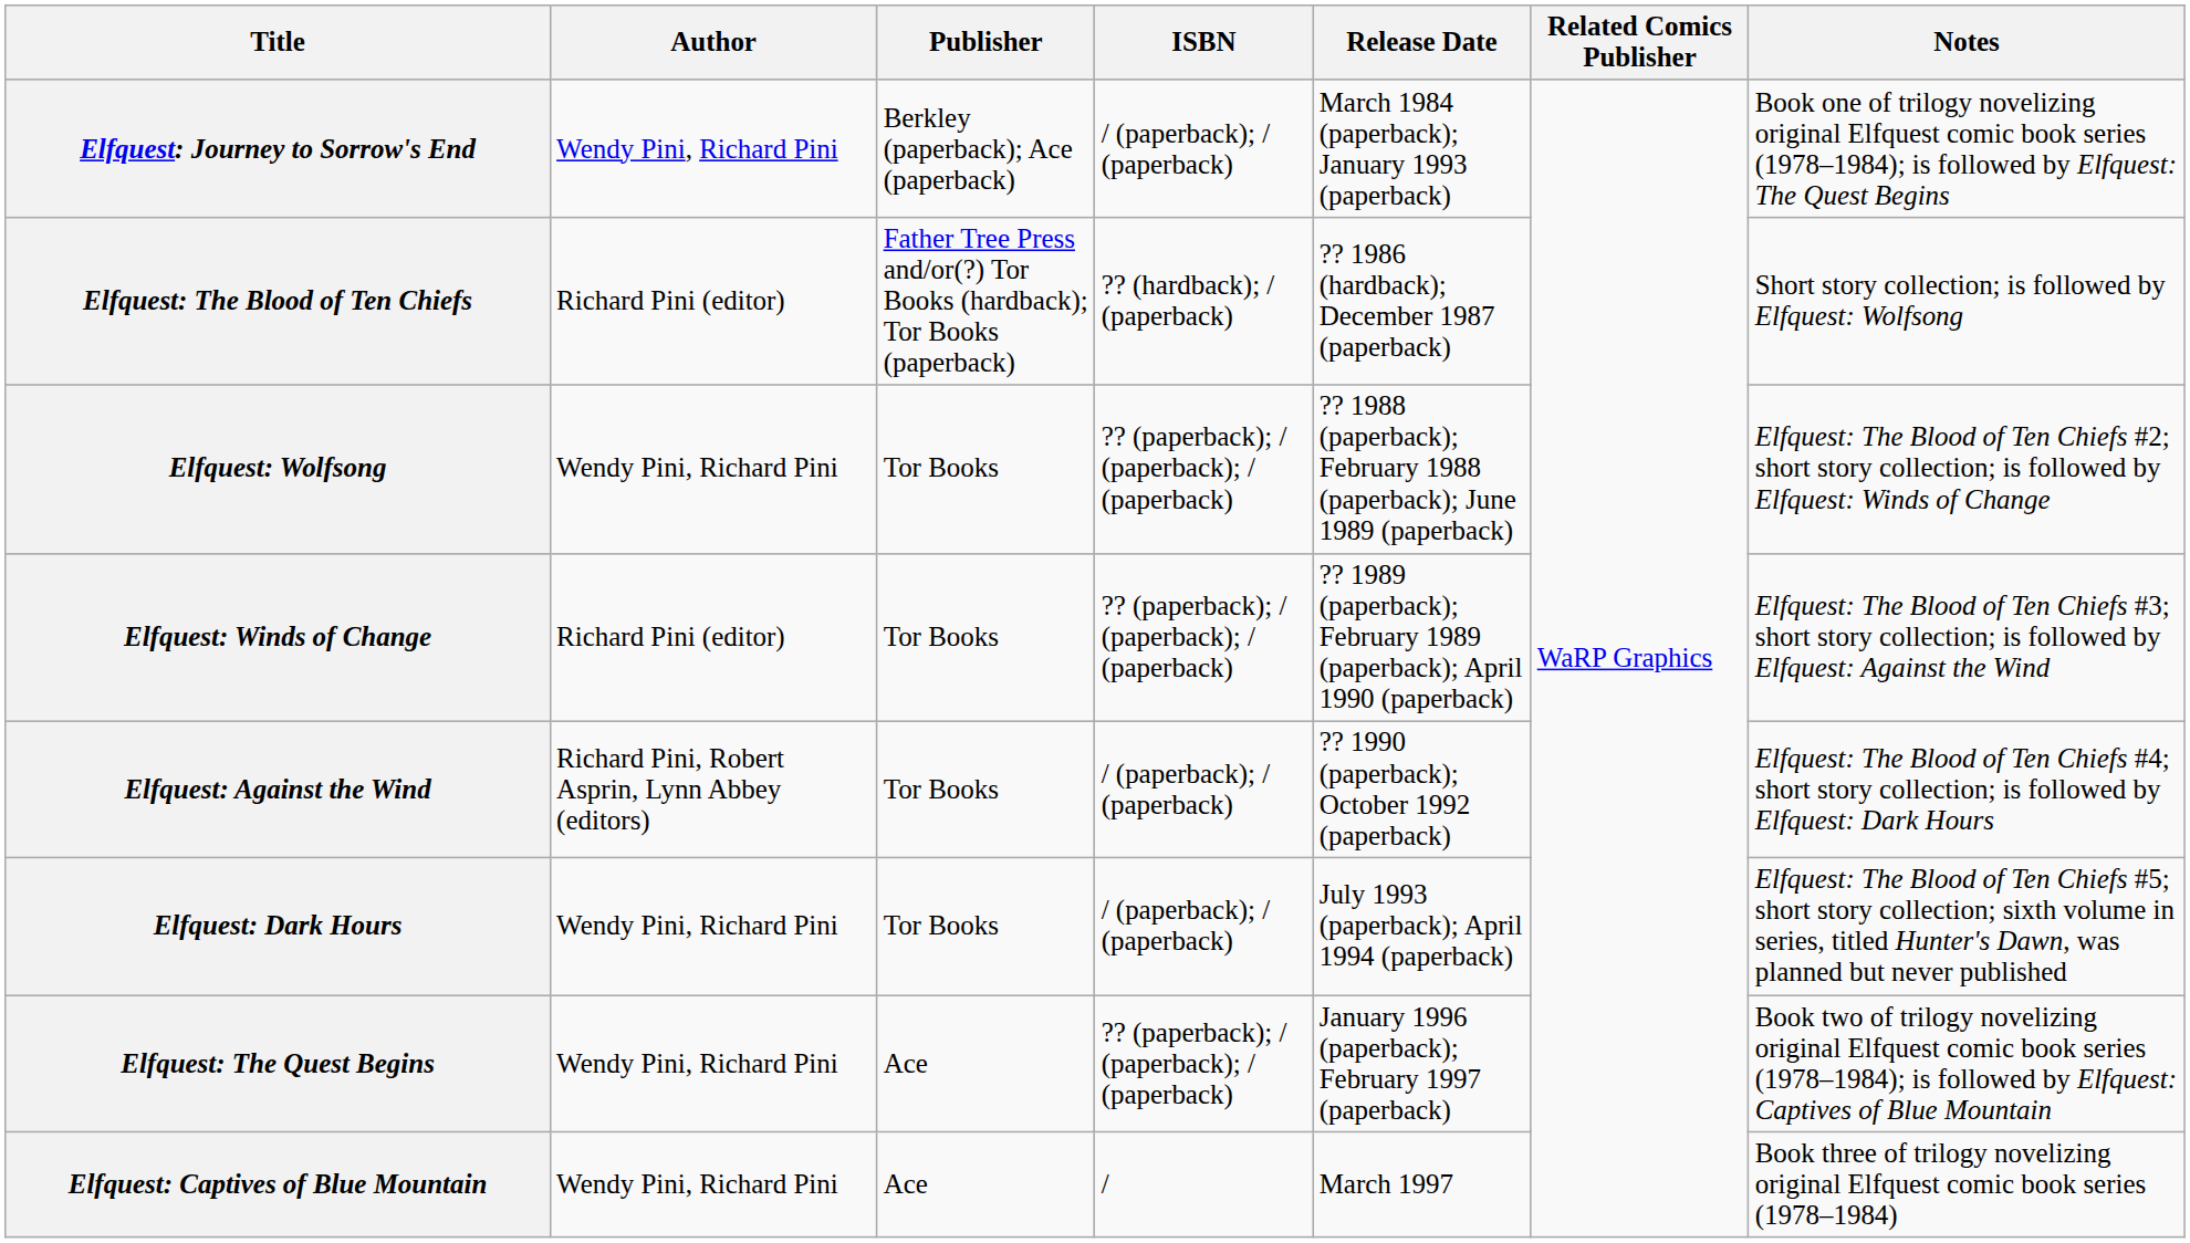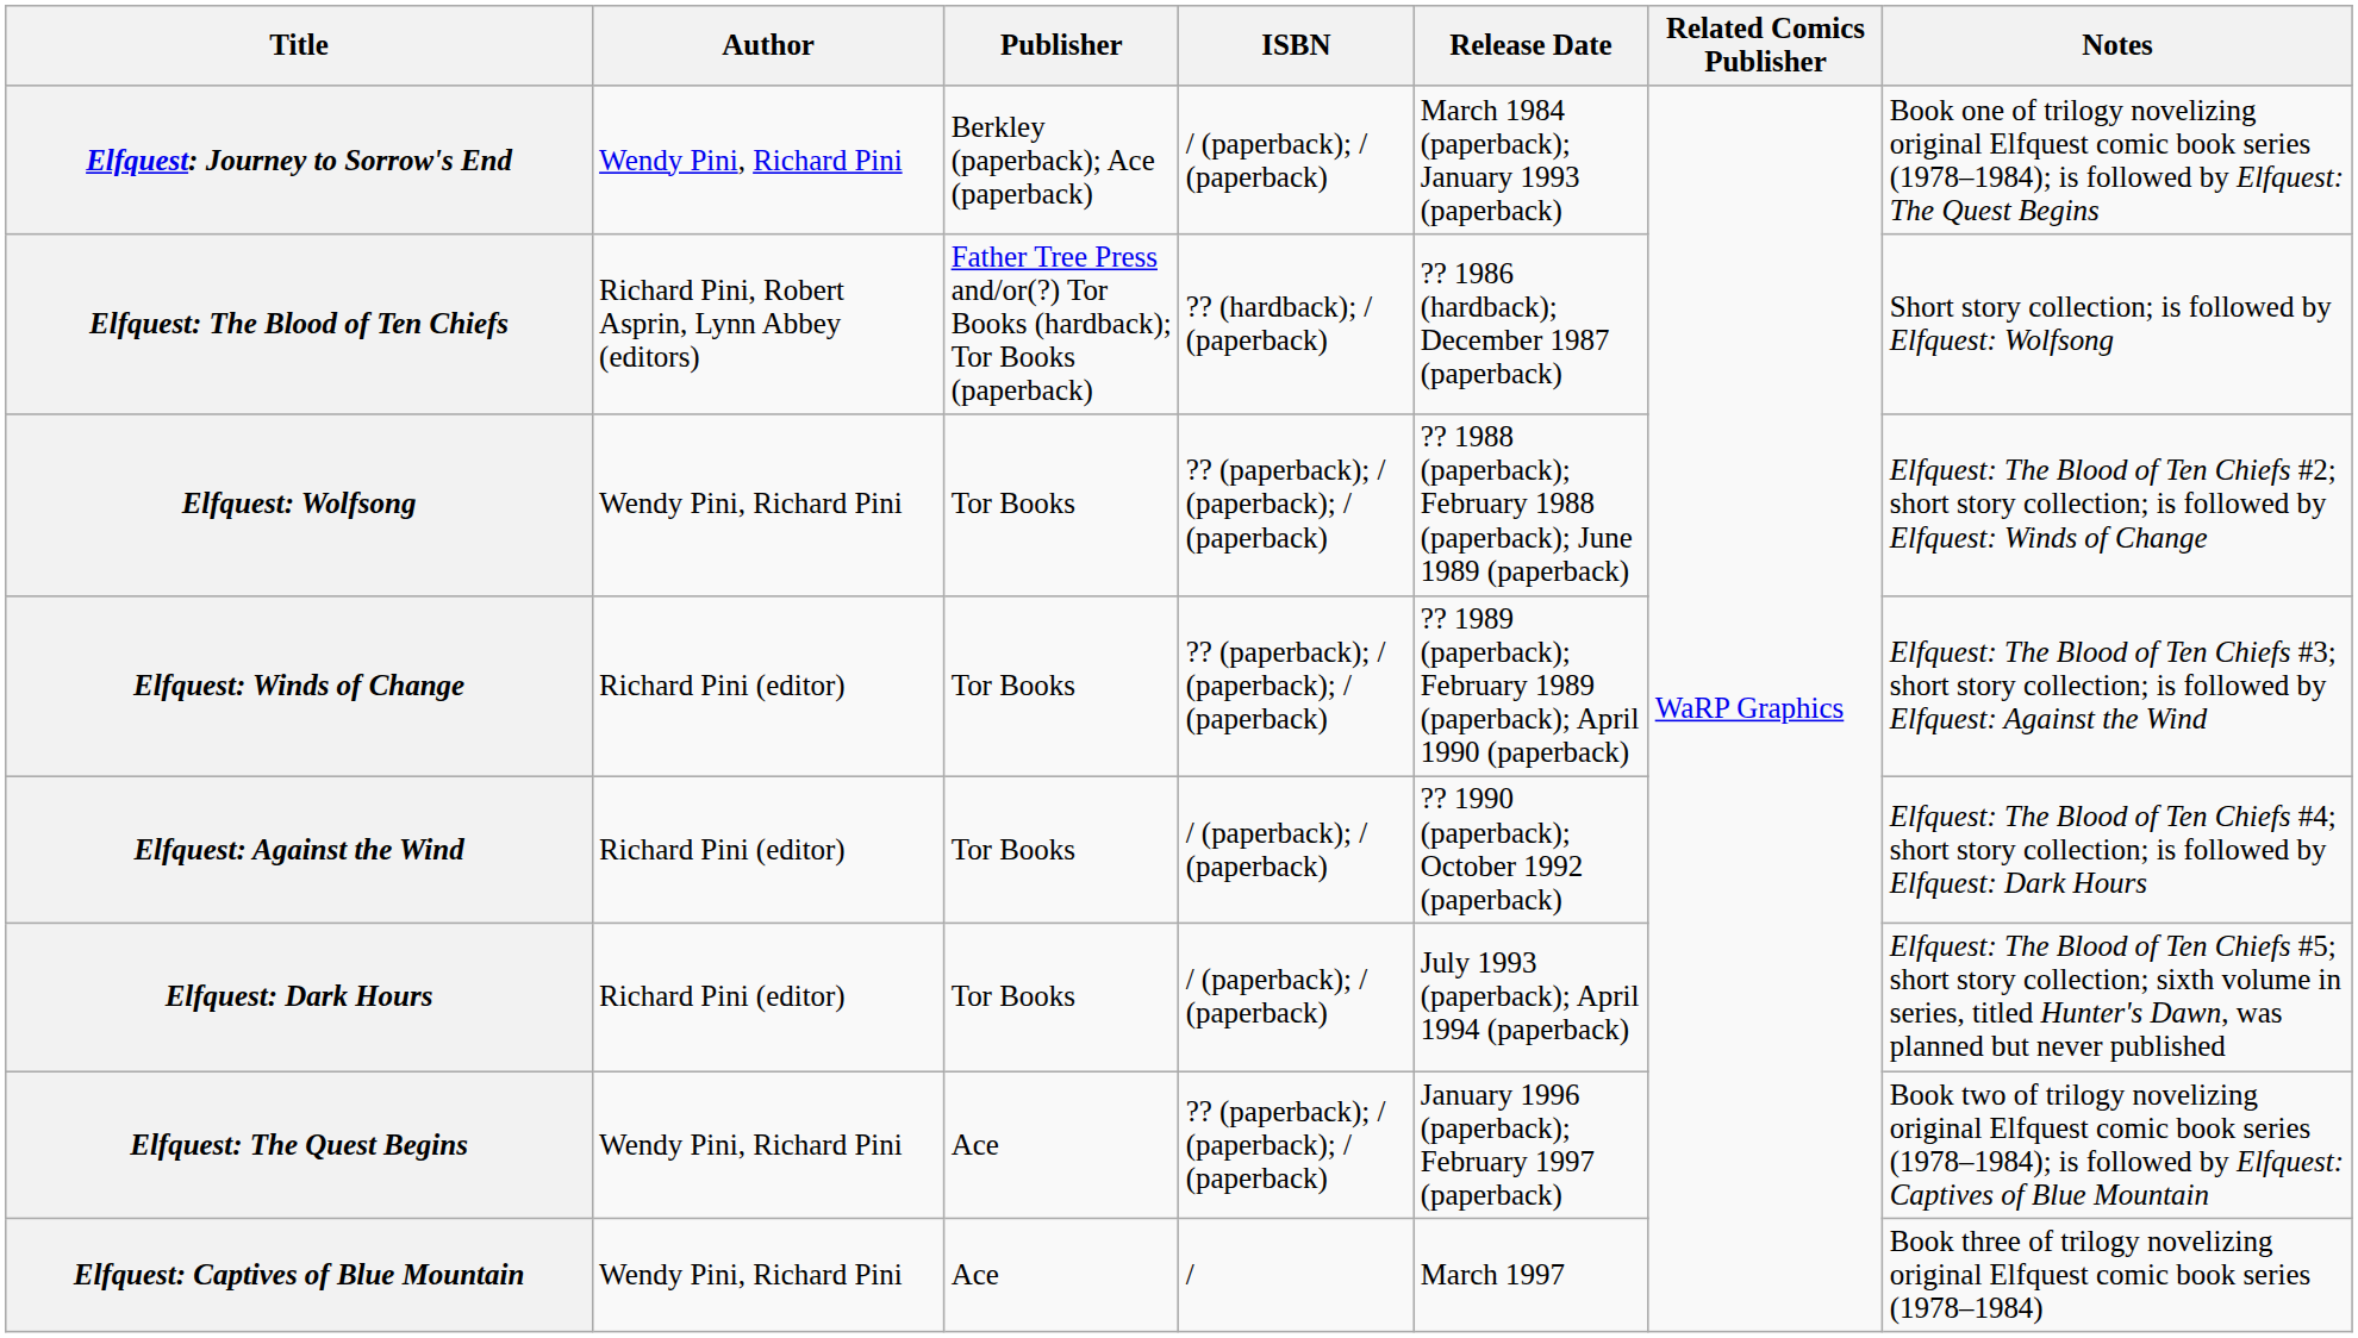Elfquest: The Blood of Ten Chiefs | Author: Richard Pini (editor) -> Richard Pini, Robert Asprin, Lynn Abbey (editors)
Elfquest: Against the Wind | Author: Richard Pini, Robert Asprin, Lynn Abbey (editors) -> Richard Pini (editor)
Elfquest: Dark Hours | Author: Wendy Pini, Richard Pini -> Richard Pini (editor)
